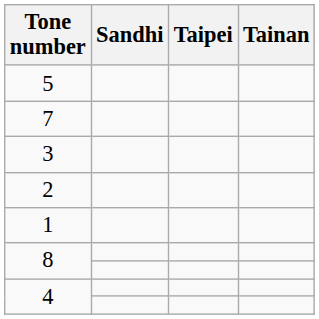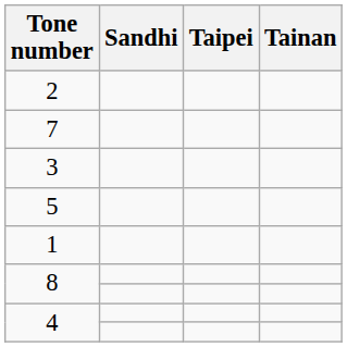rows swapped: 5 <-> 2
